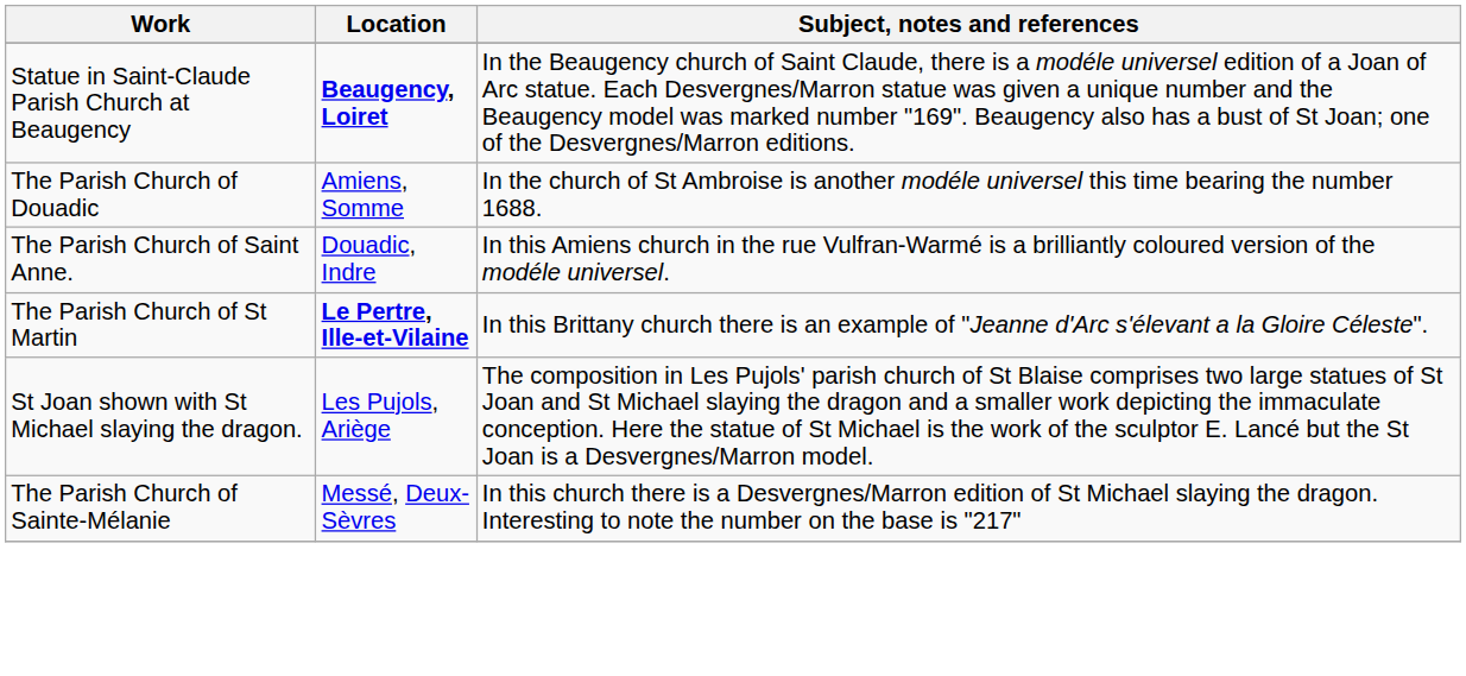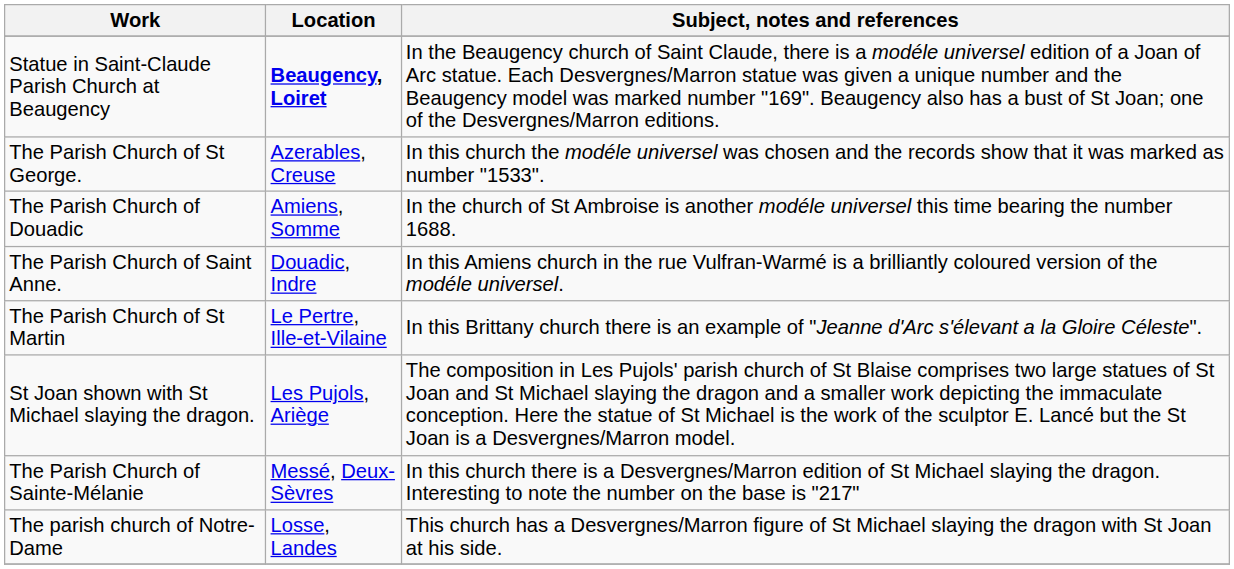+ row: The Parish Church of St George. | Azerables, Creuse | In this church the modéle universel was chosen and the records show that it was marked as number "1533".
The Parish Church of St Martin | Location: bold -> normal
+ row: The parish church of Notre-Dame | Losse, Landes | This church has a Desvergnes/Marron figure of St Michael slaying the dragon with St Joan at his side.
